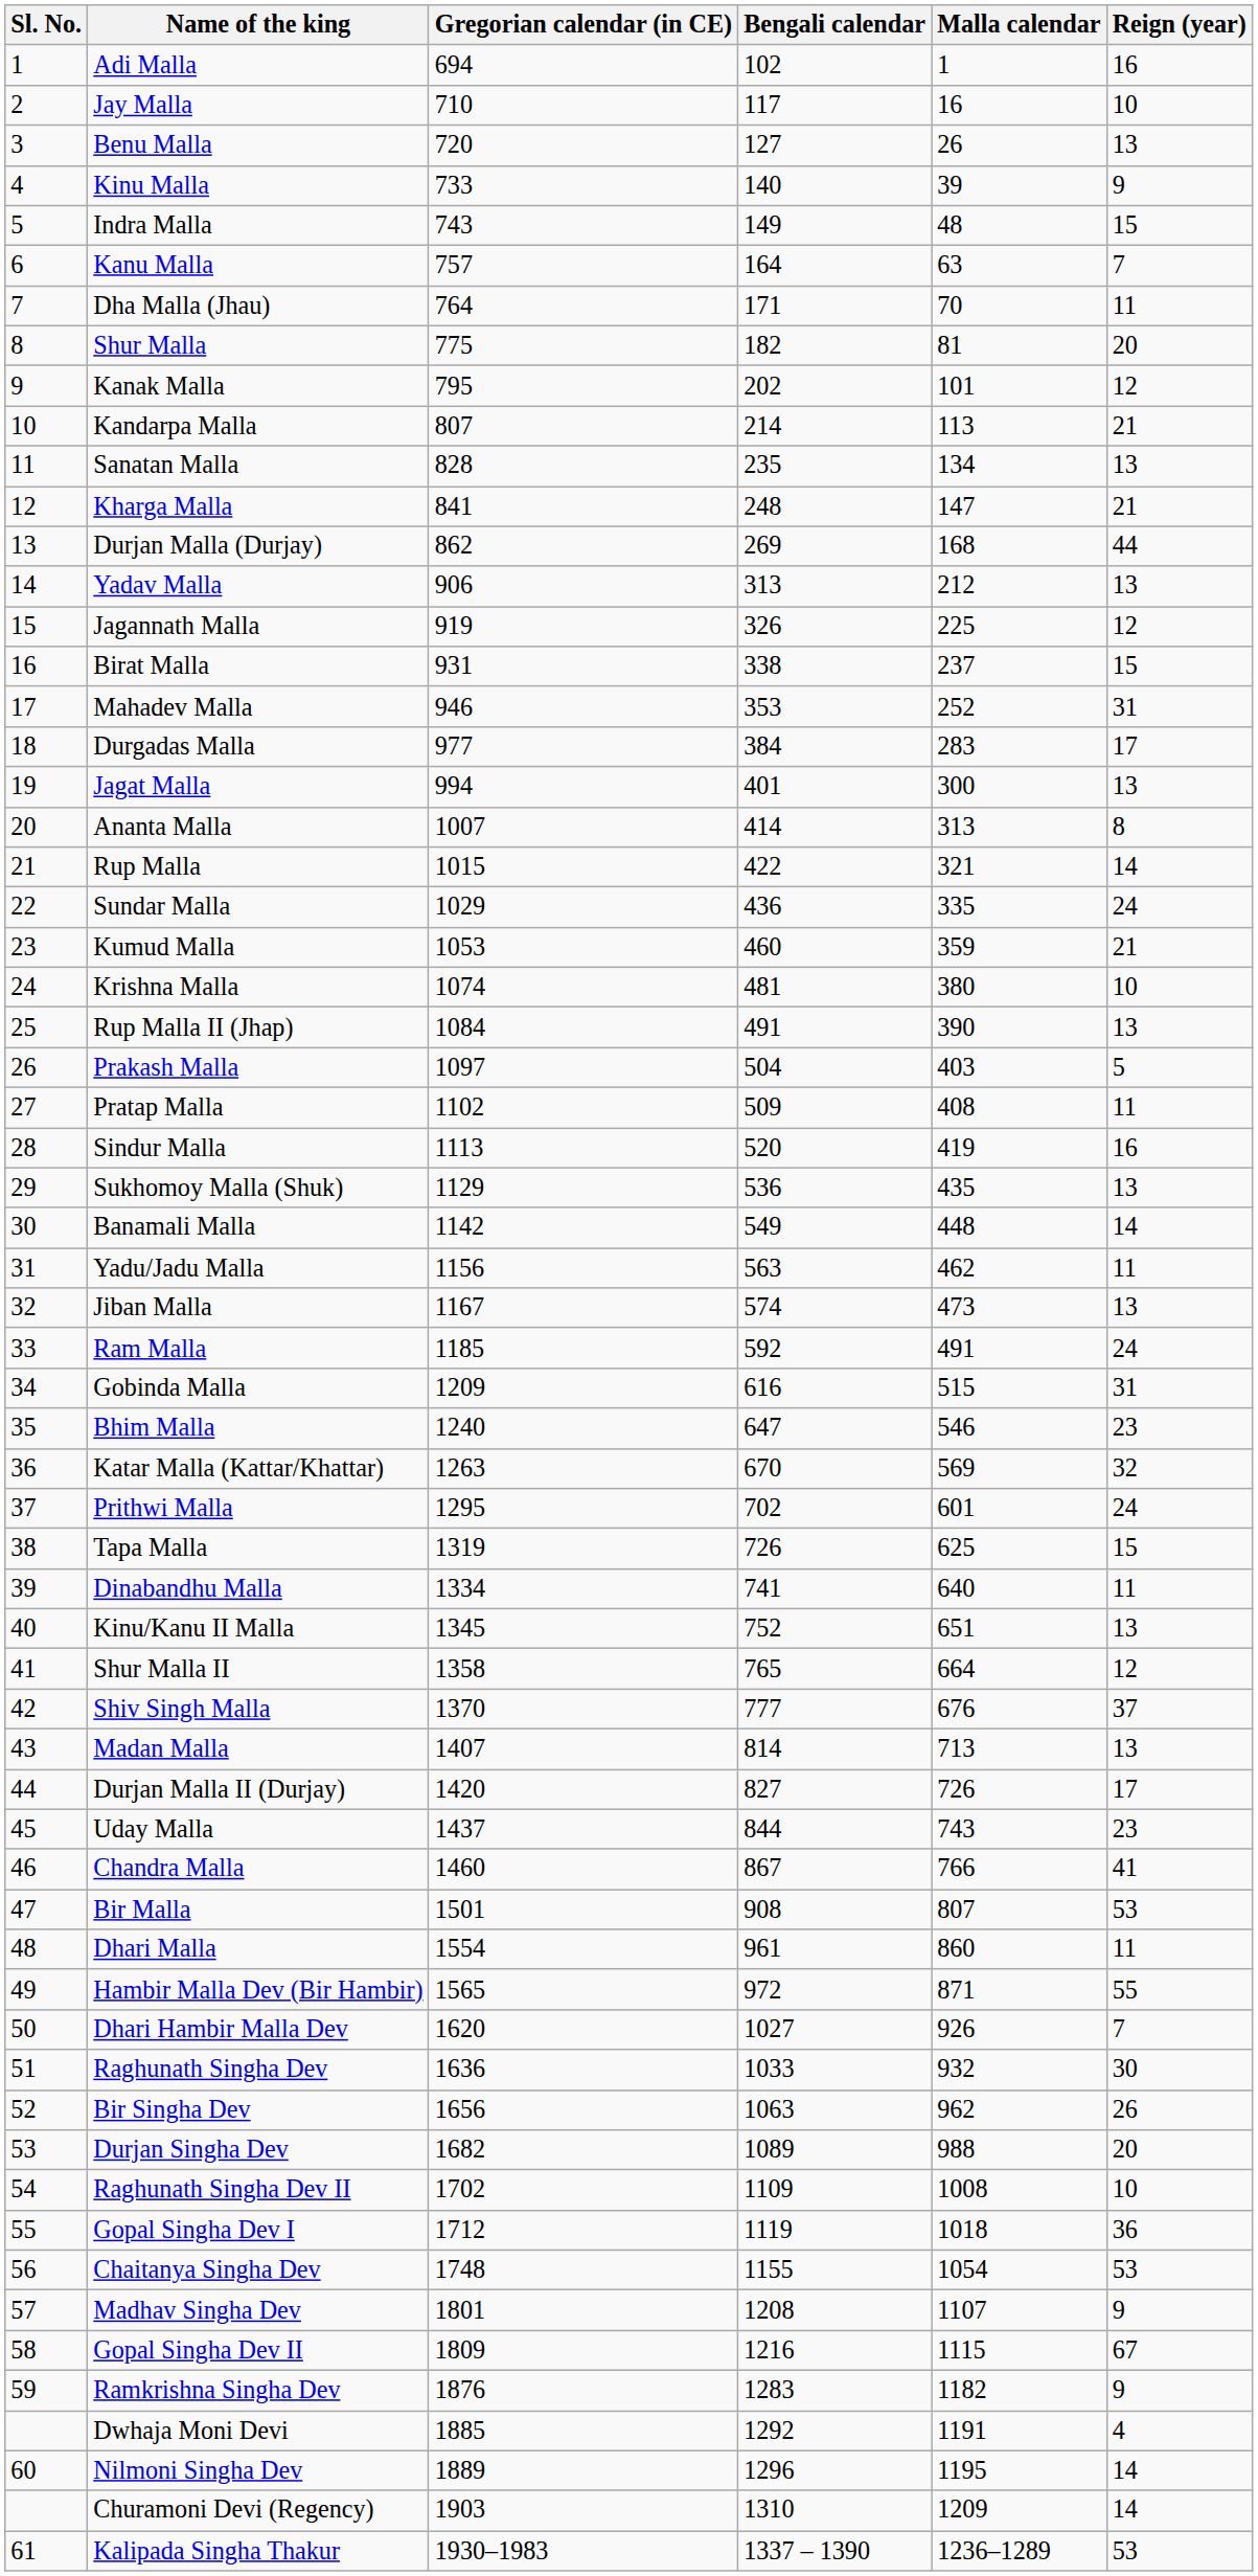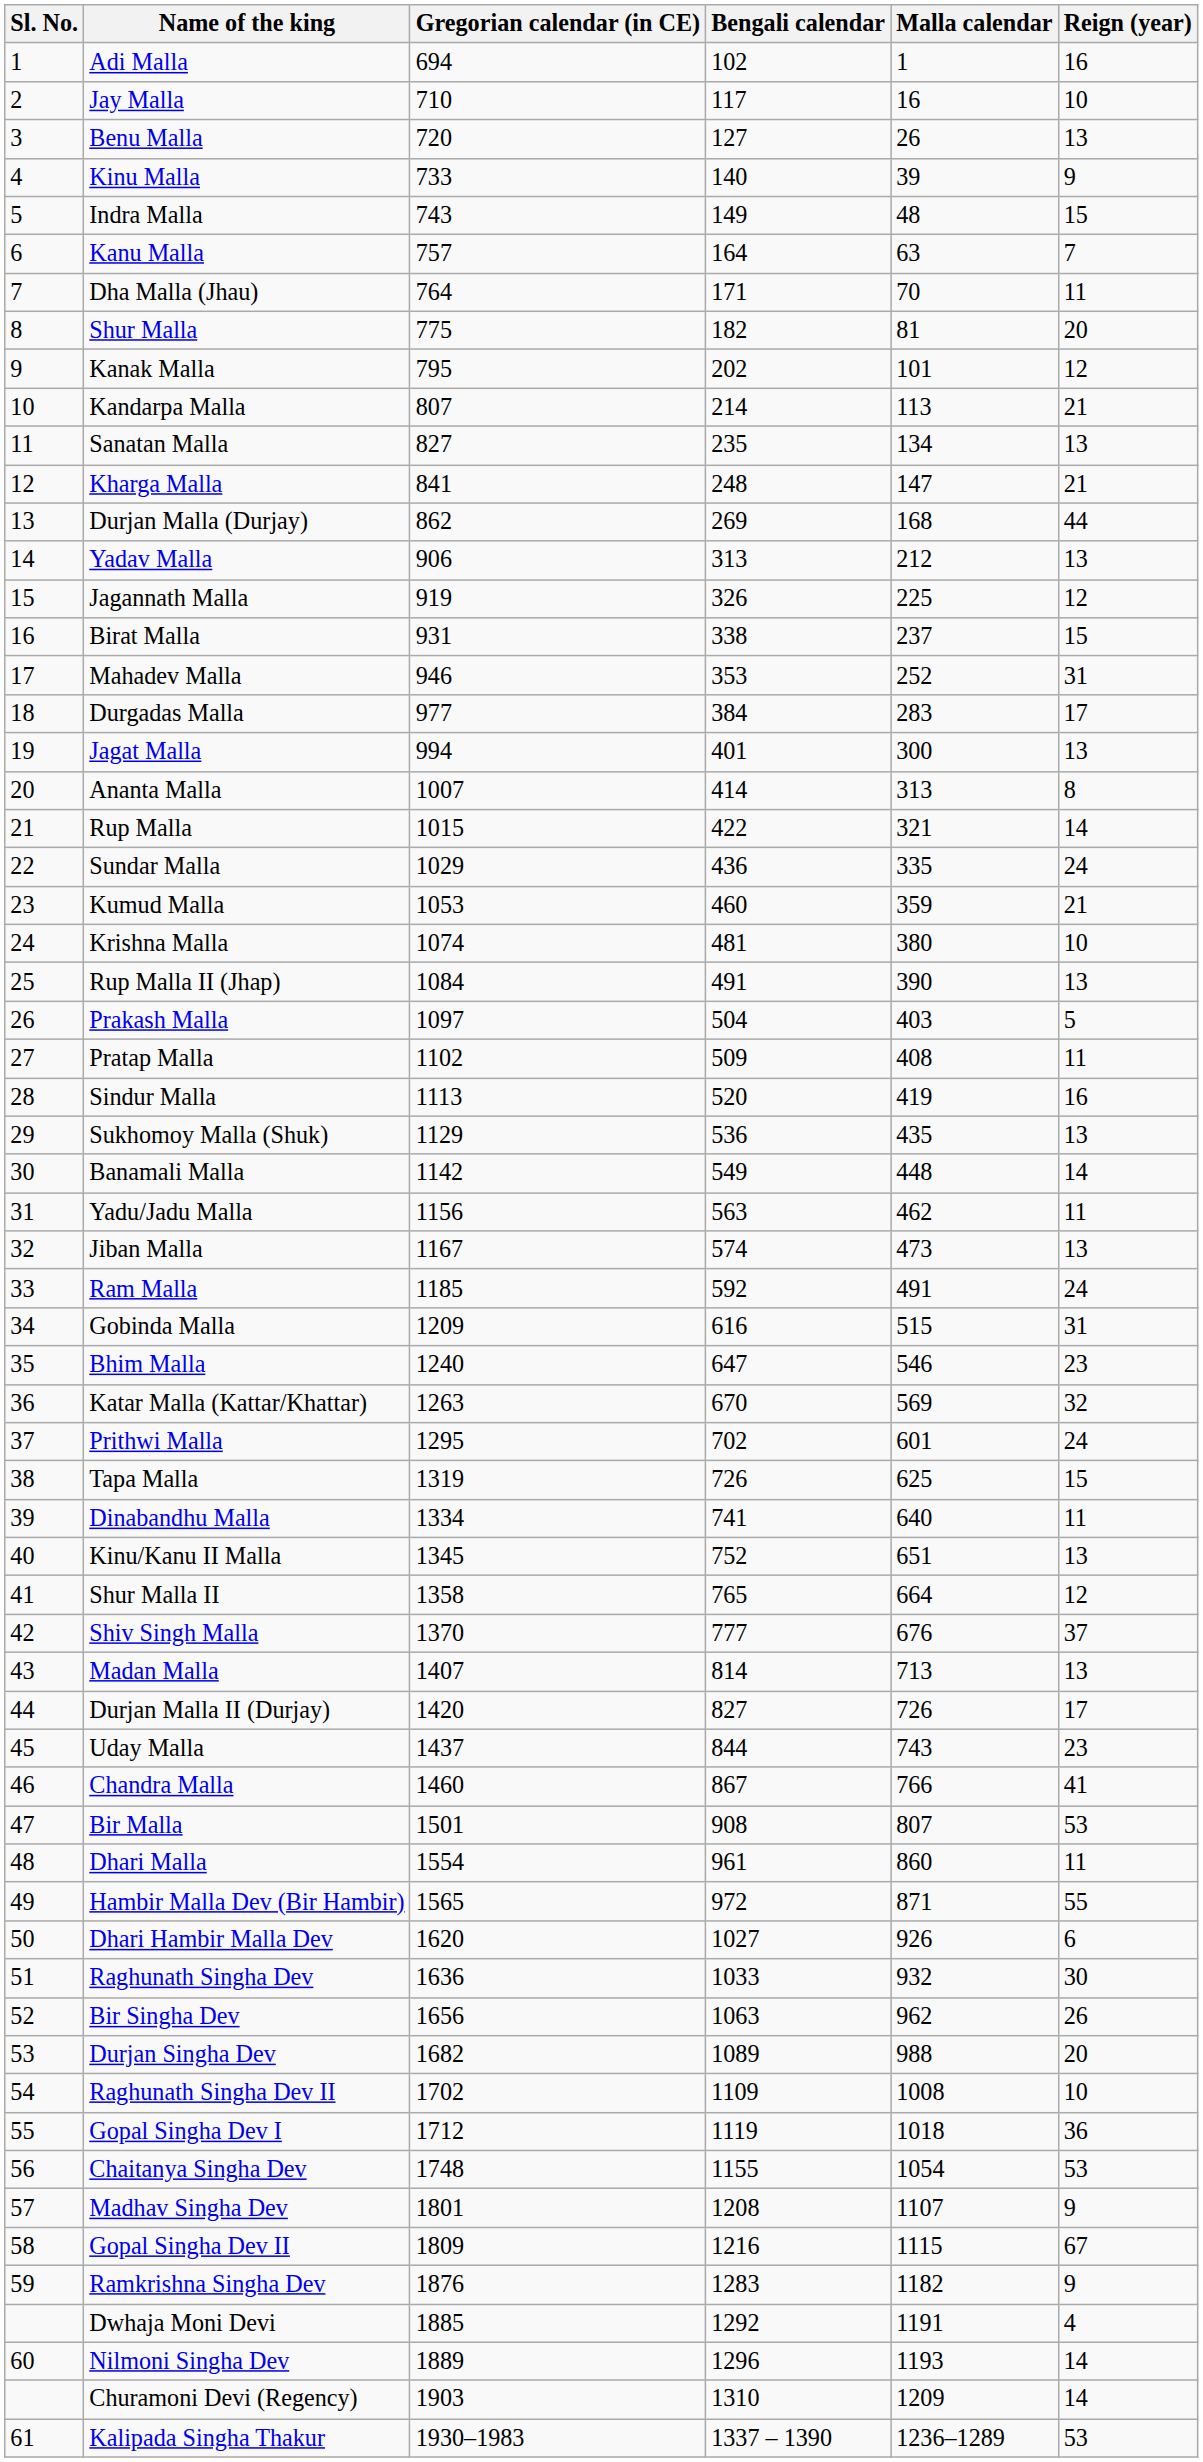Sanatan Malla | Gregorian calendar (in CE): 828 -> 827
Dhari Hambir Malla Dev | Reign (year): 7 -> 6
Nilmoni Singha Dev | Malla calendar: 1195 -> 1193
